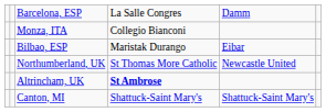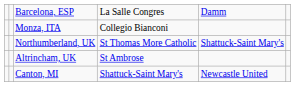- row: Bilbao, ESP | Maristak Durango | Eibar
Northumberland, UK | column 5: Newcastle United -> Shattuck-Saint Mary's
Altrincham, UK | column 4: bold -> normal
Canton, MI | column 5: Shattuck-Saint Mary's -> Newcastle United
